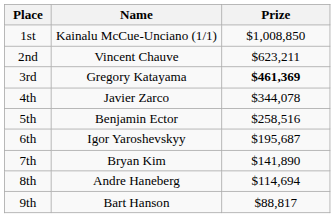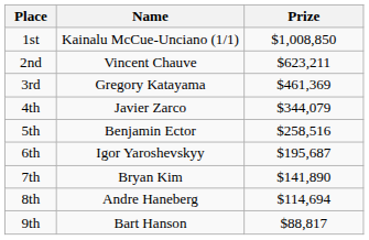3rd | Prize: bold -> normal
4th | Prize: $344,078 -> $344,079
